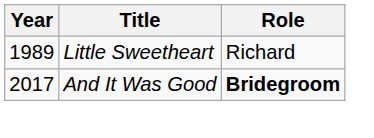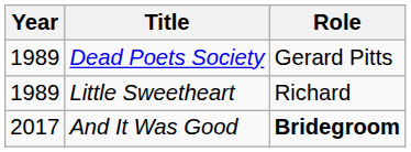+ row: 1989 | Dead Poets Society | Gerard Pitts
